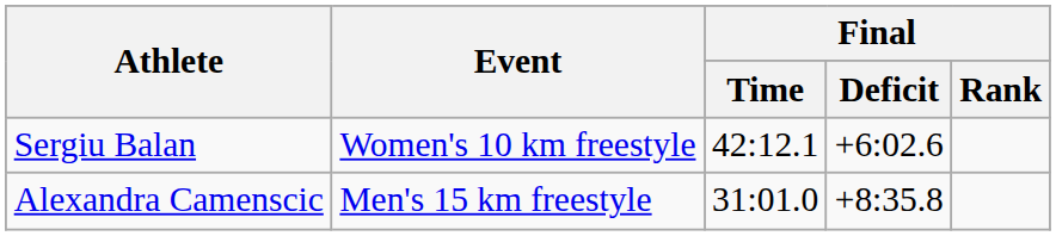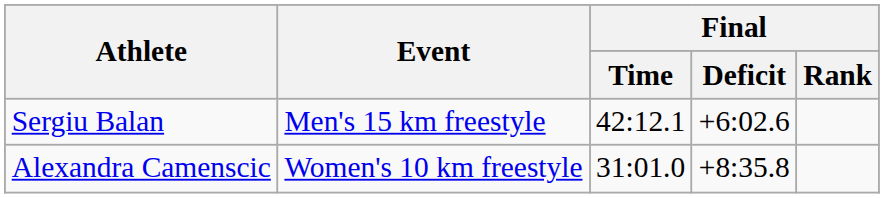Sergiu Balan | Event: Women's 10 km freestyle -> Men's 15 km freestyle
Alexandra Camenscic | Event: Men's 15 km freestyle -> Women's 10 km freestyle
